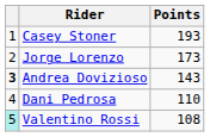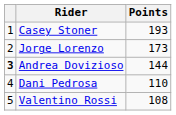Andrea Dovizioso | Points: 143 -> 144
Valentino Rossi | column 1: paleturquoise background -> no background
